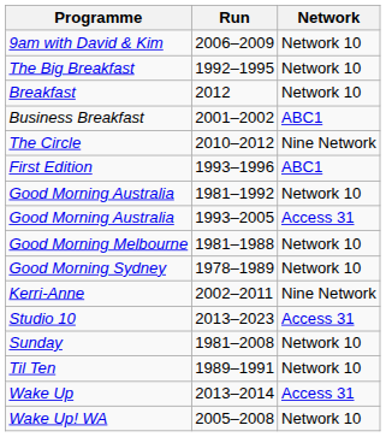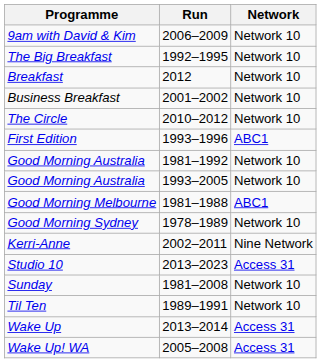Business Breakfast | Network: ABC1 -> Network 10
The Circle | Network: Nine Network -> Network 10
Good Morning Australia / 1993–2005 | Network: Access 31 -> Network 10
Good Morning Melbourne | Network: Network 10 -> ABC1
Wake Up! WA | Network: Network 10 -> Access 31
